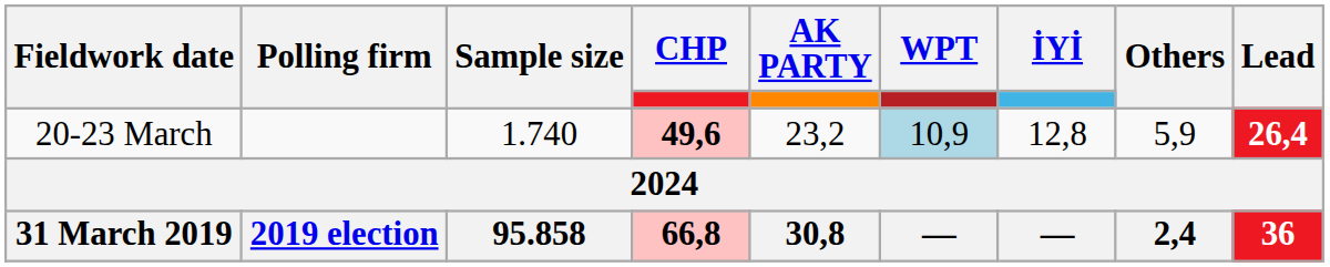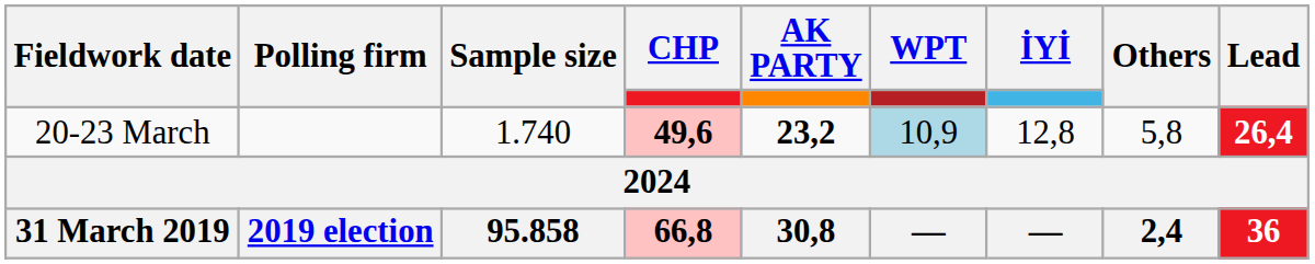20-23 March | AK PARTY: normal -> bold
20-23 March | Others: 5,9 -> 5,8
